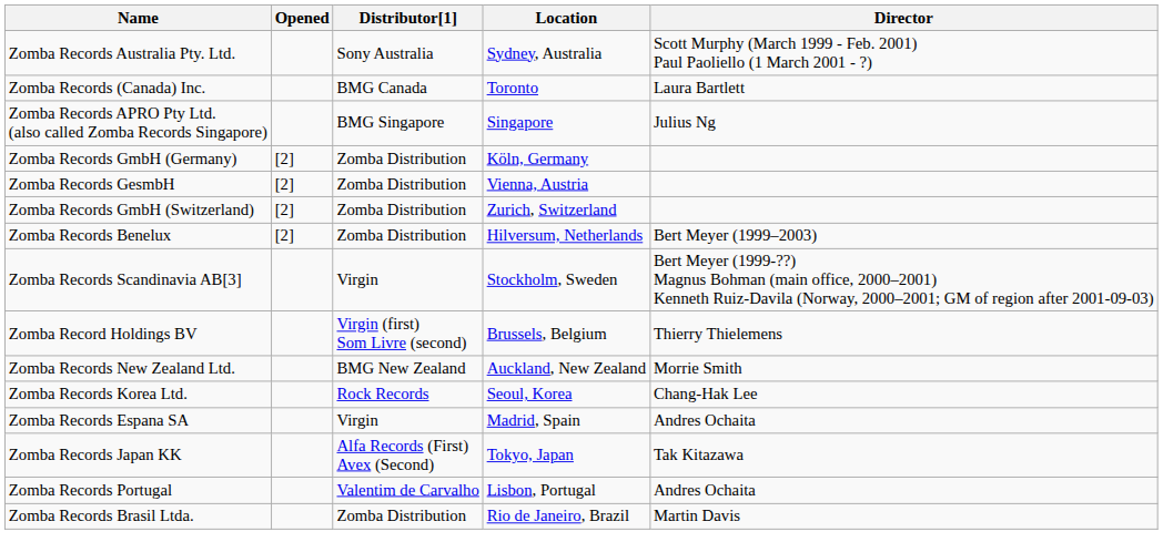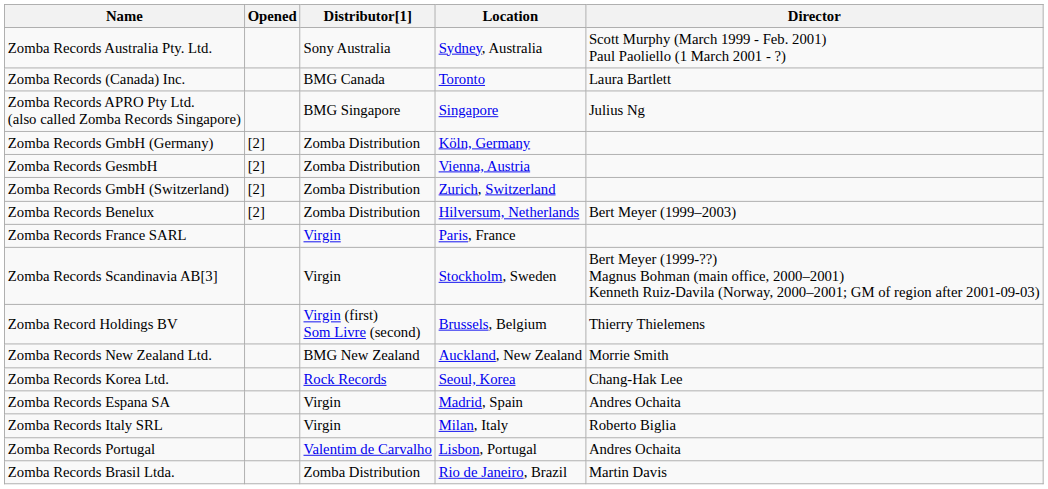+ row: Zomba Records France SARL | Virgin | Paris, France
+ row: Zomba Records Italy SRL | Virgin | Milan, Italy | Roberto Biglia
- row: Zomba Records Japan KK | Alfa Records (First) Avex (Second) | Tokyo, Japan | Tak Kitazawa
